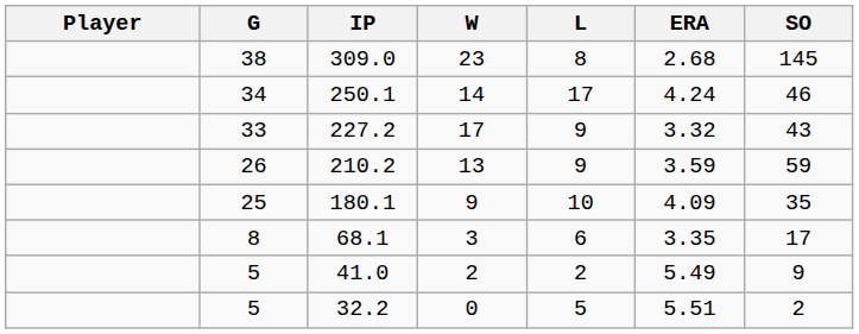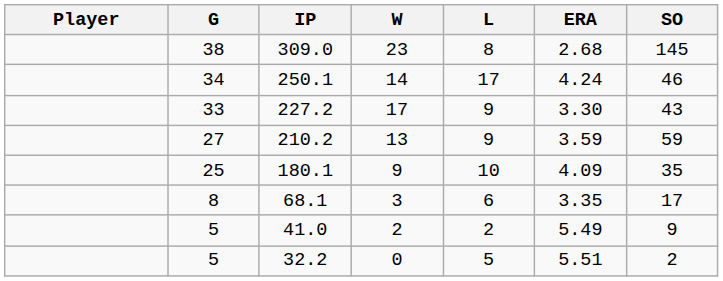227.2 | ERA: 3.32 -> 3.30
210.2 | G: 26 -> 27
